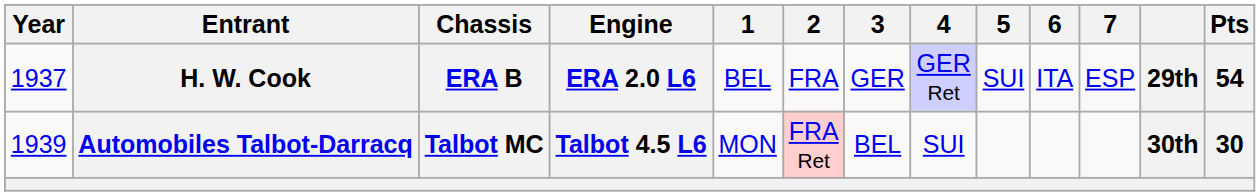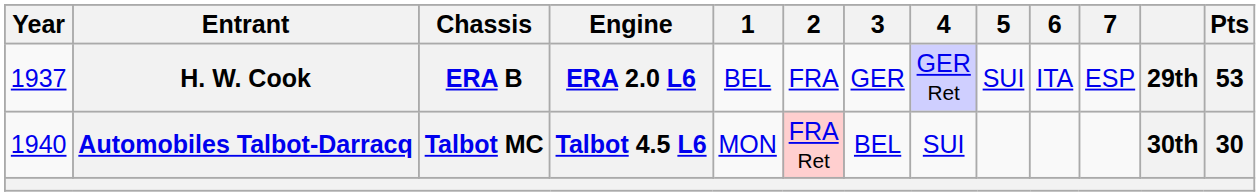H. W. Cook | Pts: 54 -> 53
Automobiles Talbot-Darracq | Year: 1939 -> 1940
